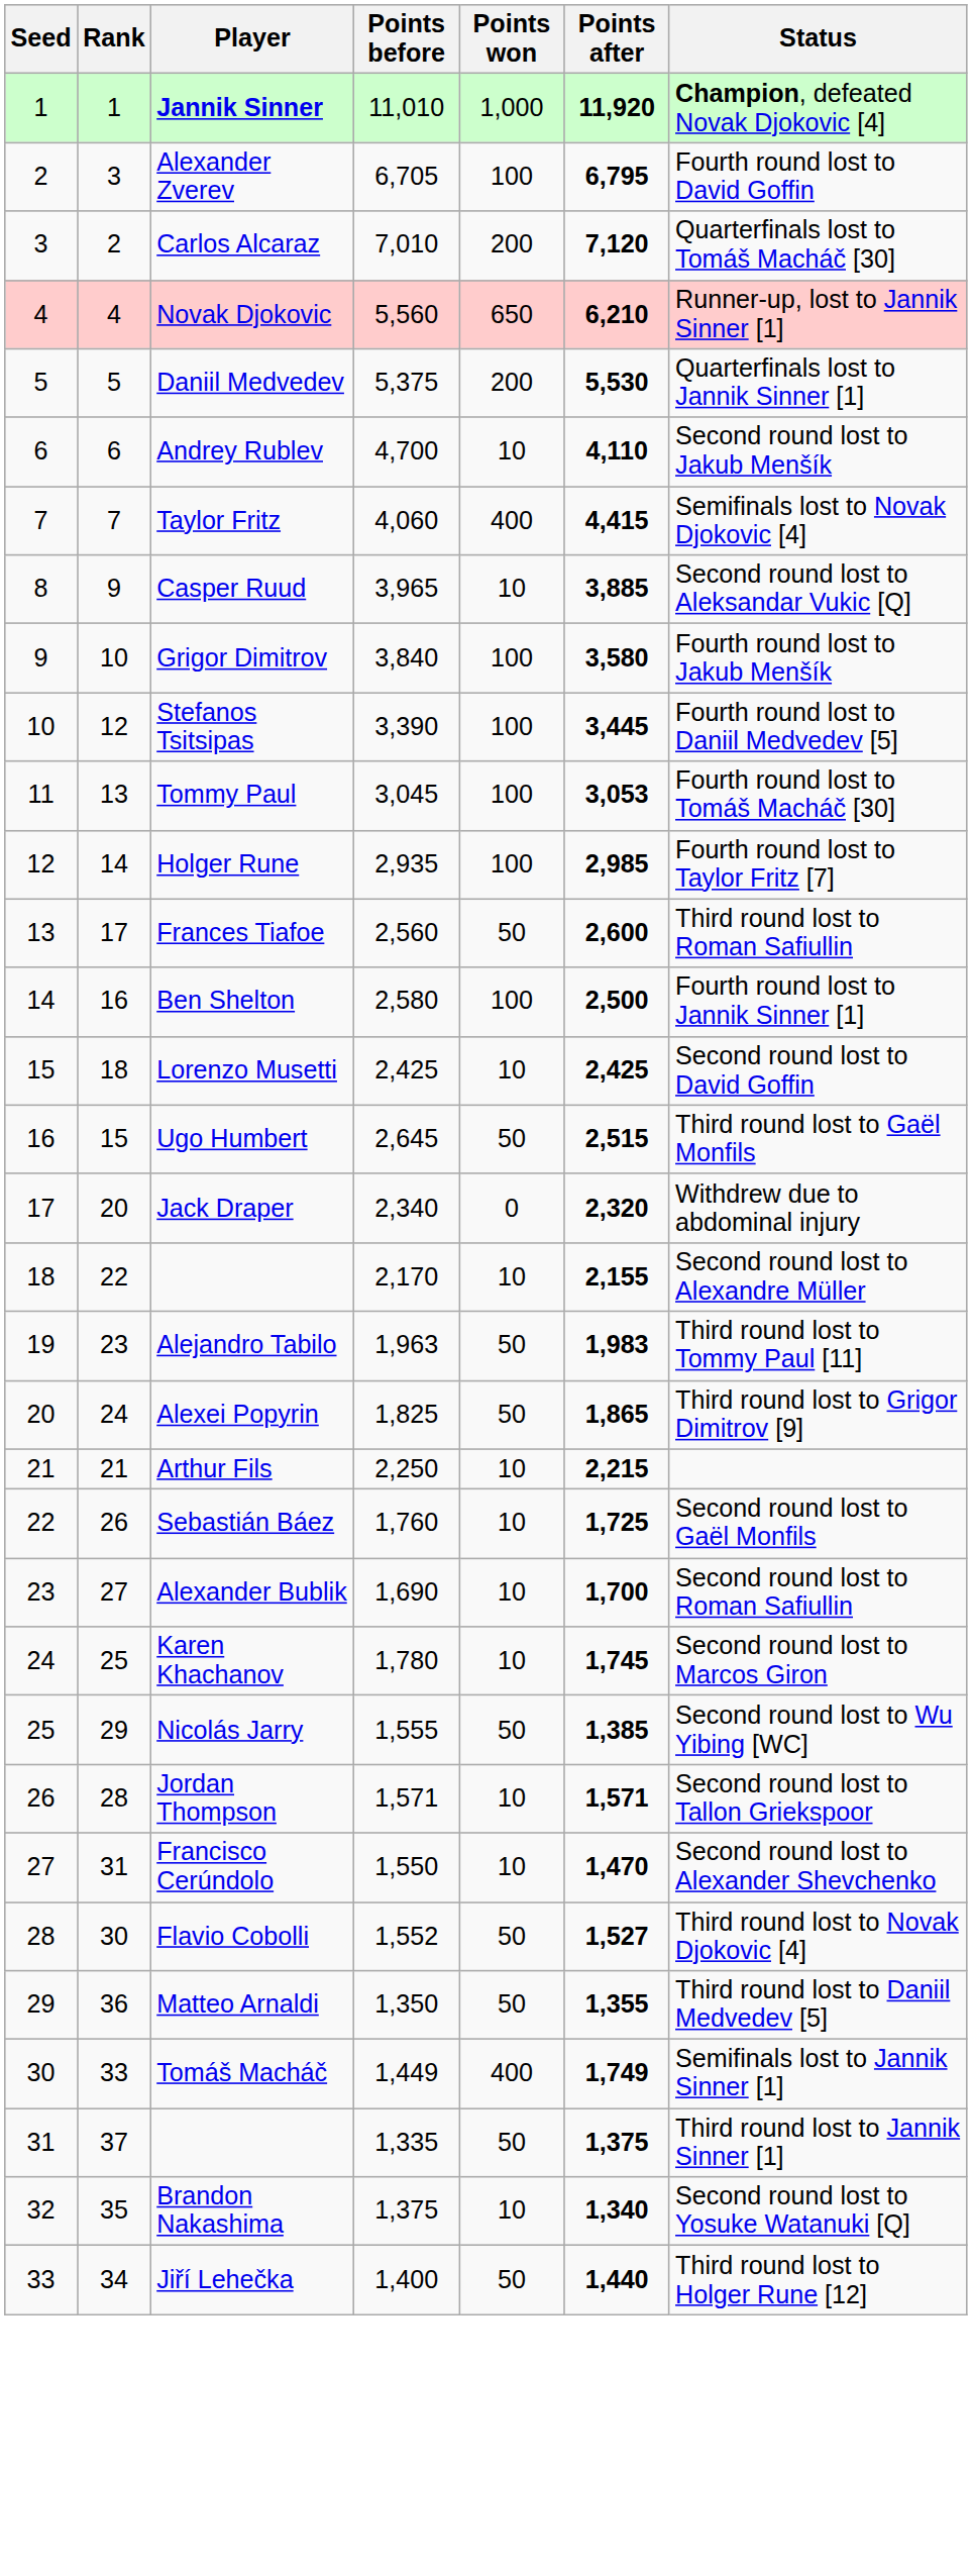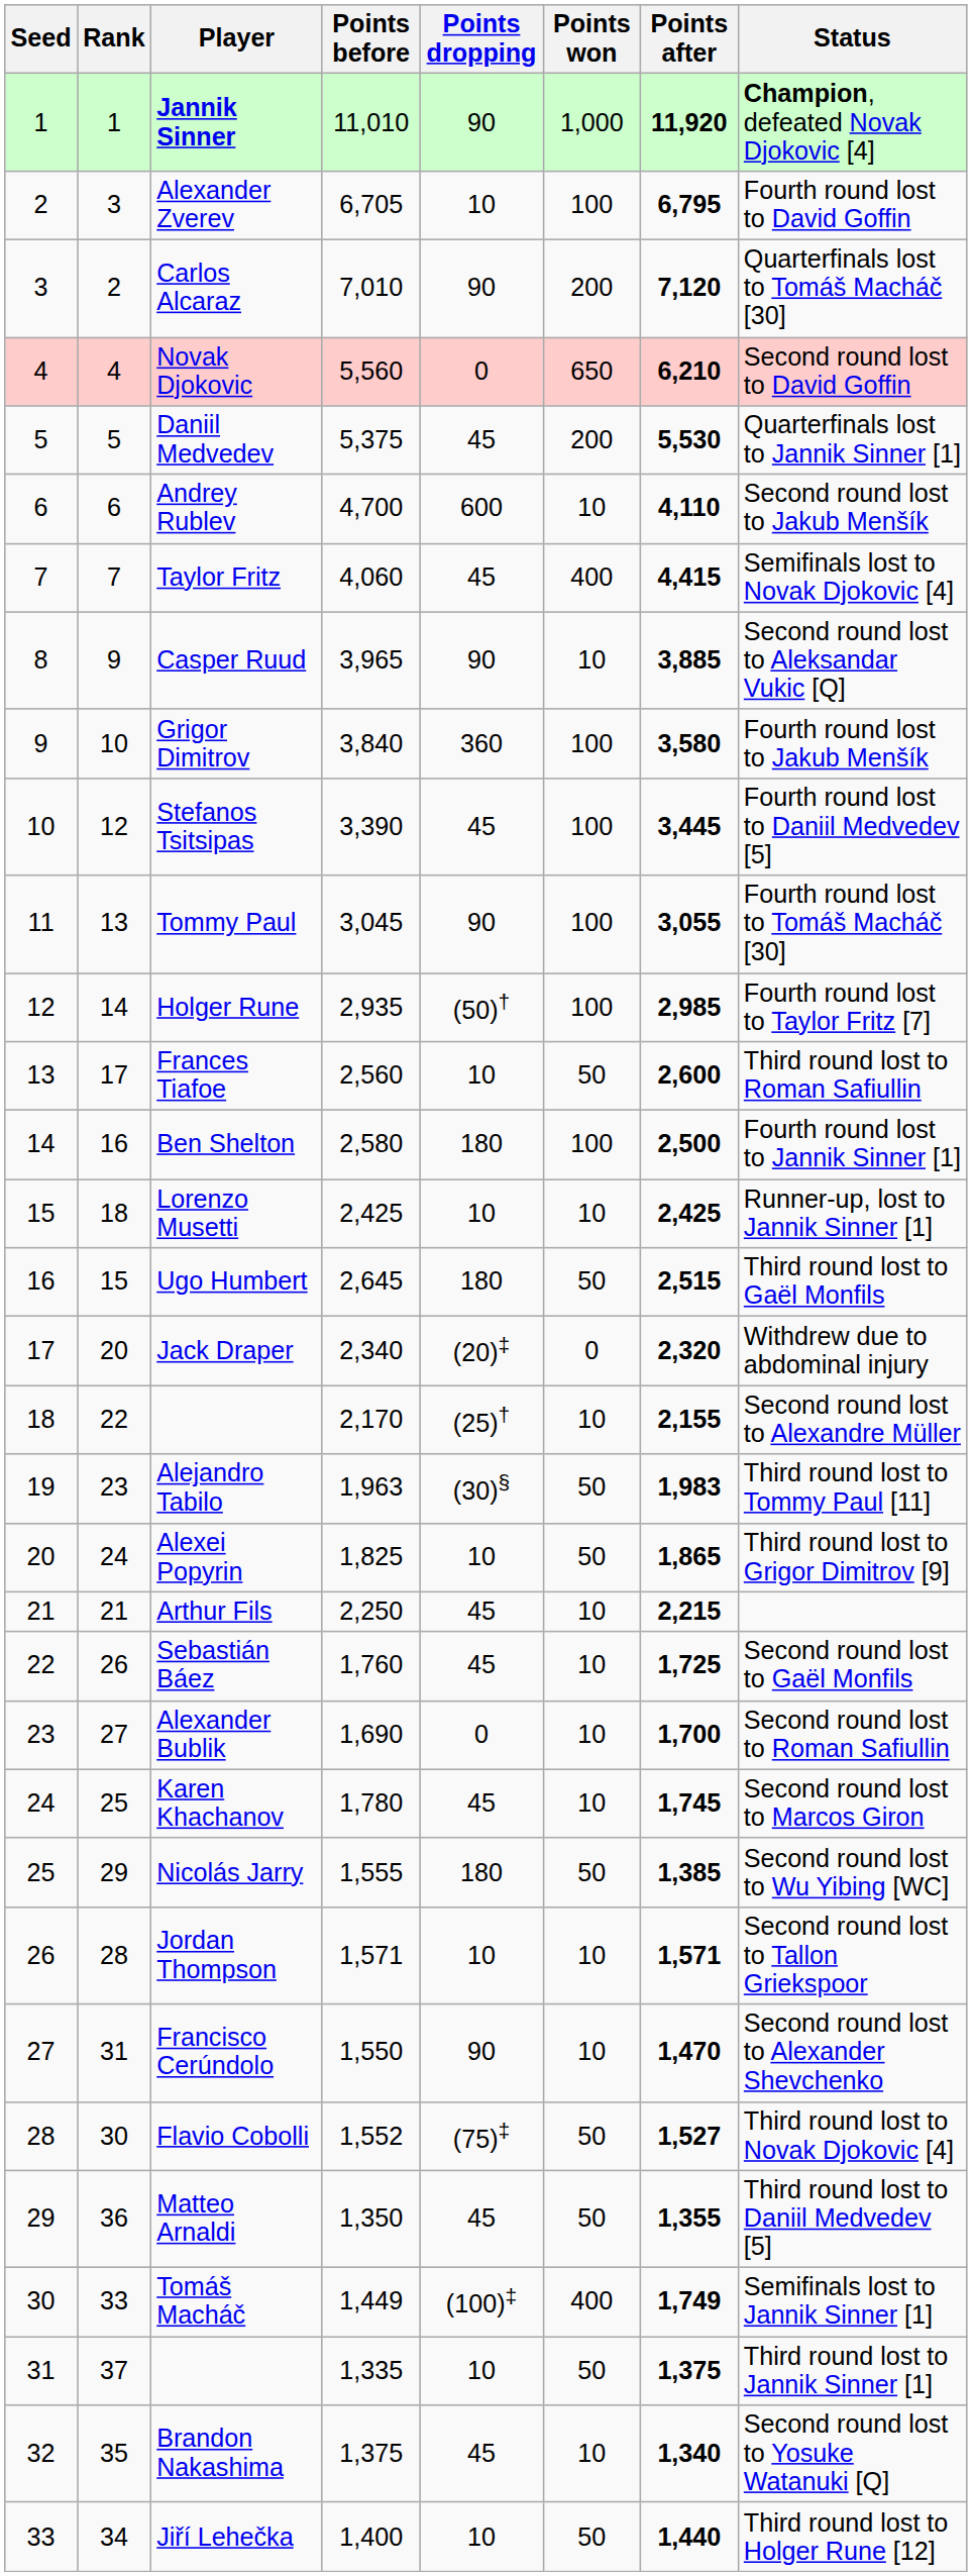+ column: Points dropping | 90 | 10 | 90 | 0 | 45 | 600 | 45 | 90 | 360 | 45 | 90 | (50)† | 10 | 180 | 10 | 180 | (20)‡ | (25)† | (30)§ | 10 | 45 | 45 | 0 | 45 | 180 | 10 | 90 | (75)‡ | 45 | (100)‡ | 10 | 45 | 10
Novak Djokovic | Status: Runner-up, lost to Jannik Sinner [1] -> Second round lost to David Goffin
Tommy Paul | Points after: 3,053 -> 3,055
Lorenzo Musetti | Status: Second round lost to David Goffin -> Runner-up, lost to Jannik Sinner [1]
